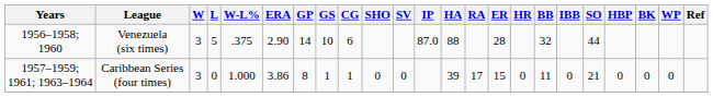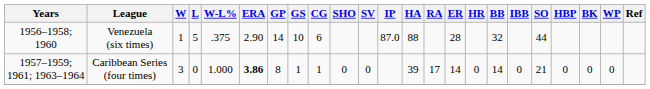Venezuela (six times) | W: 3 -> 1
Caribbean Series (four times) | ERA: normal -> bold
Caribbean Series (four times) | ER: 15 -> 14
Caribbean Series (four times) | BB: 11 -> 14
